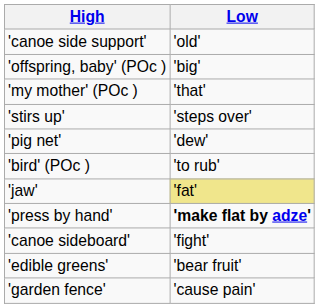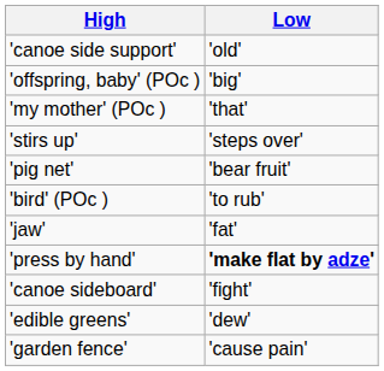'pig net' | Low: 'dew' -> 'bear fruit'
'jaw' | Low: khaki background -> no background
'edible greens' | Low: 'bear fruit' -> 'dew'
